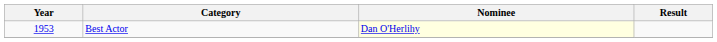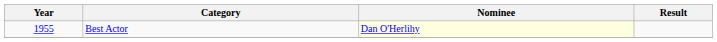Best Actor | Year: 1953 -> 1955
